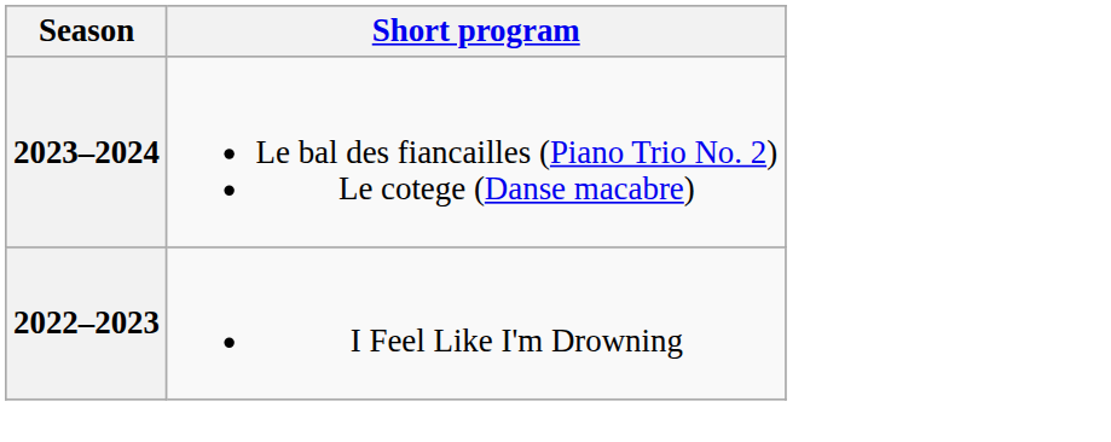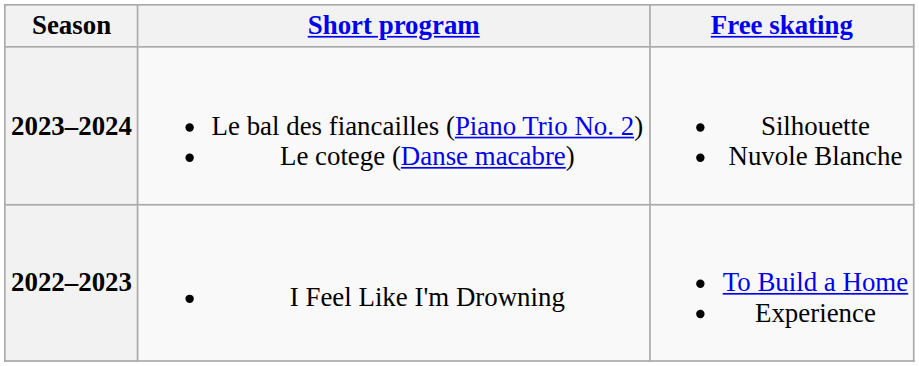+ column: Free skating | Silhouette Nuvole Blanche | To Build a Home Experience
